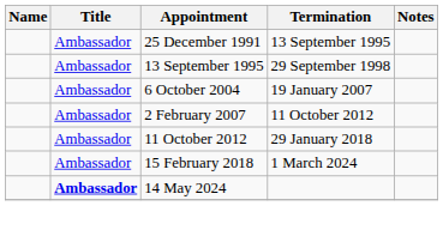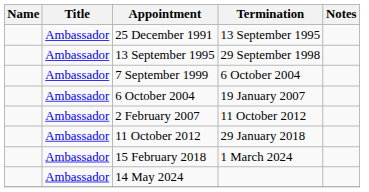+ row: Ambassador | 7 September 1999 | 6 October 2004
14 May 2024 | Title: bold -> normal
